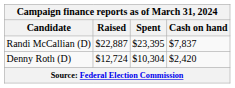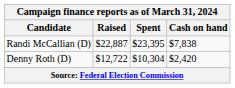Randi McCallian (D) | Cash on hand: $7,837 -> $7,838
Denny Roth (D) | Raised: $12,724 -> $12,722
